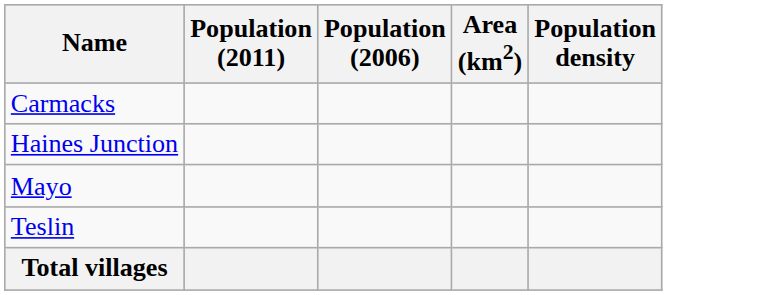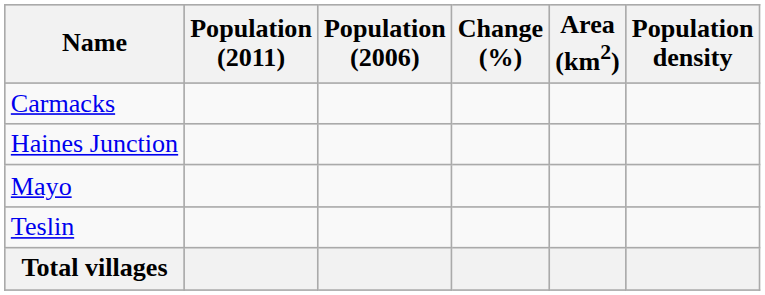+ column: Change (%)
